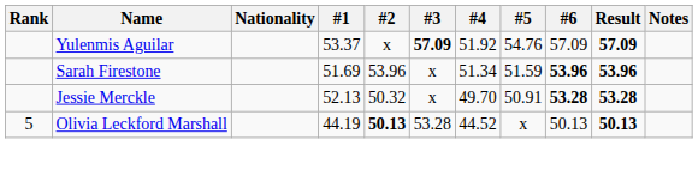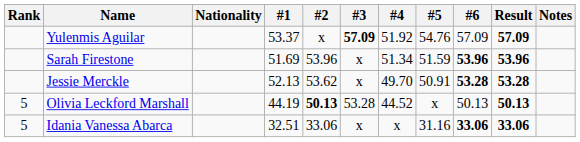Jessie Merckle | #2: 50.32 -> 53.62
+ row: 5 | Idania Vanessa Abarca | 32.51 | 33.06 | x | x | 31.16 | 33.06 | 33.06
